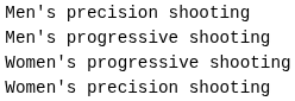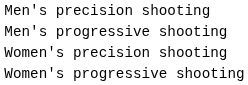rows swapped: Women's precision shooting <-> Women's progressive shooting
